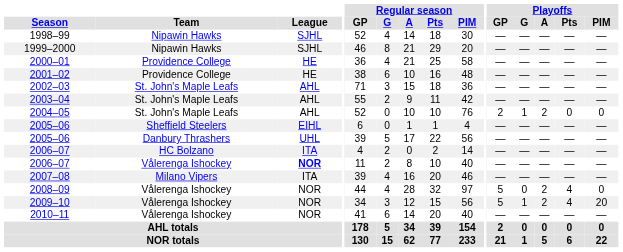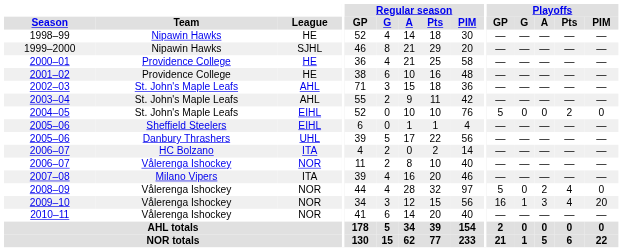1998–99 | League: SJHL -> HE
2004–05 | League: AHL -> EIHL
2004–05 | Playoffs / GP: 2 -> 5
2004–05 | Playoffs / G: 1 -> 0
2004–05 | Playoffs / A: 2 -> 0
2004–05 | Playoffs / Pts: 0 -> 2
2006–07 / Vålerenga Ishockey | League: bold -> normal
2009–10 | Playoffs / GP: 5 -> 16
2009–10 | Playoffs / A: 2 -> 3
